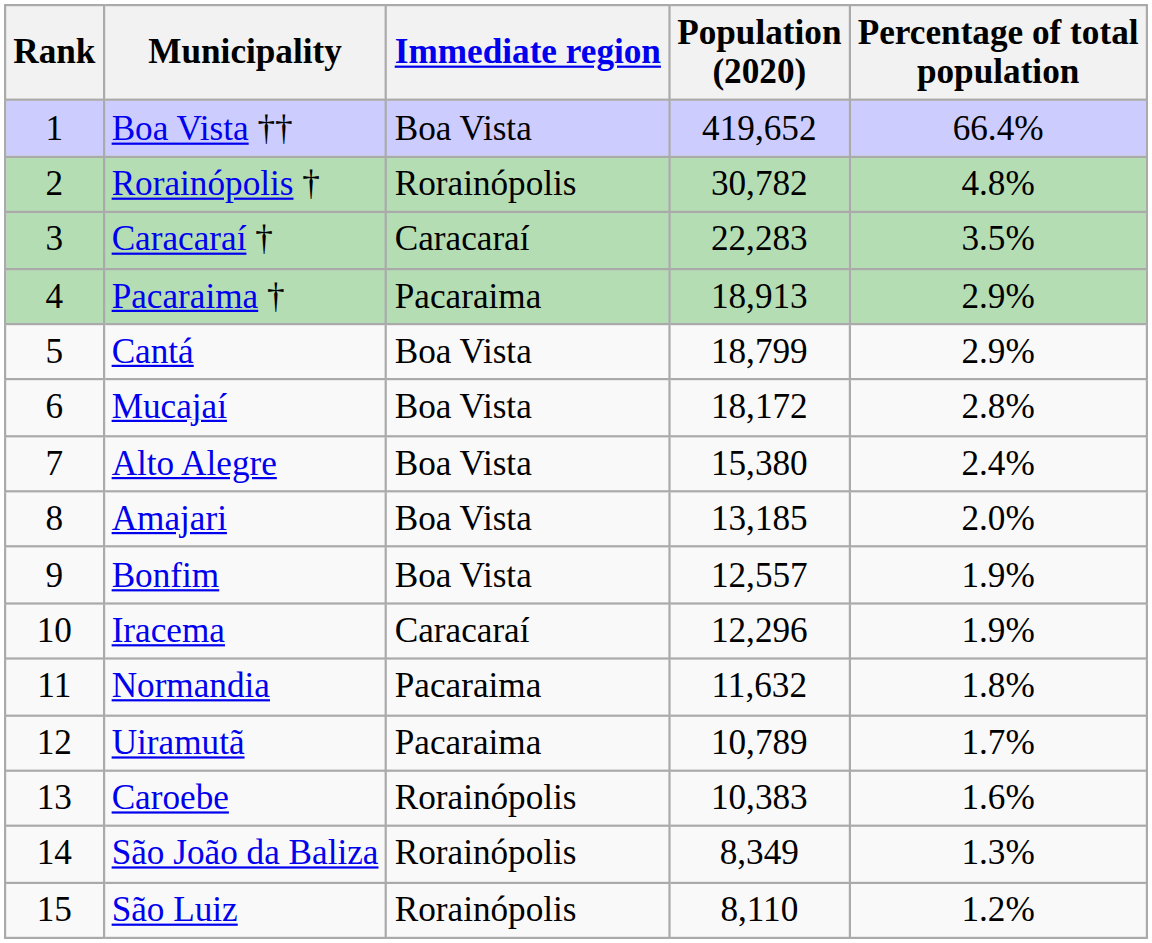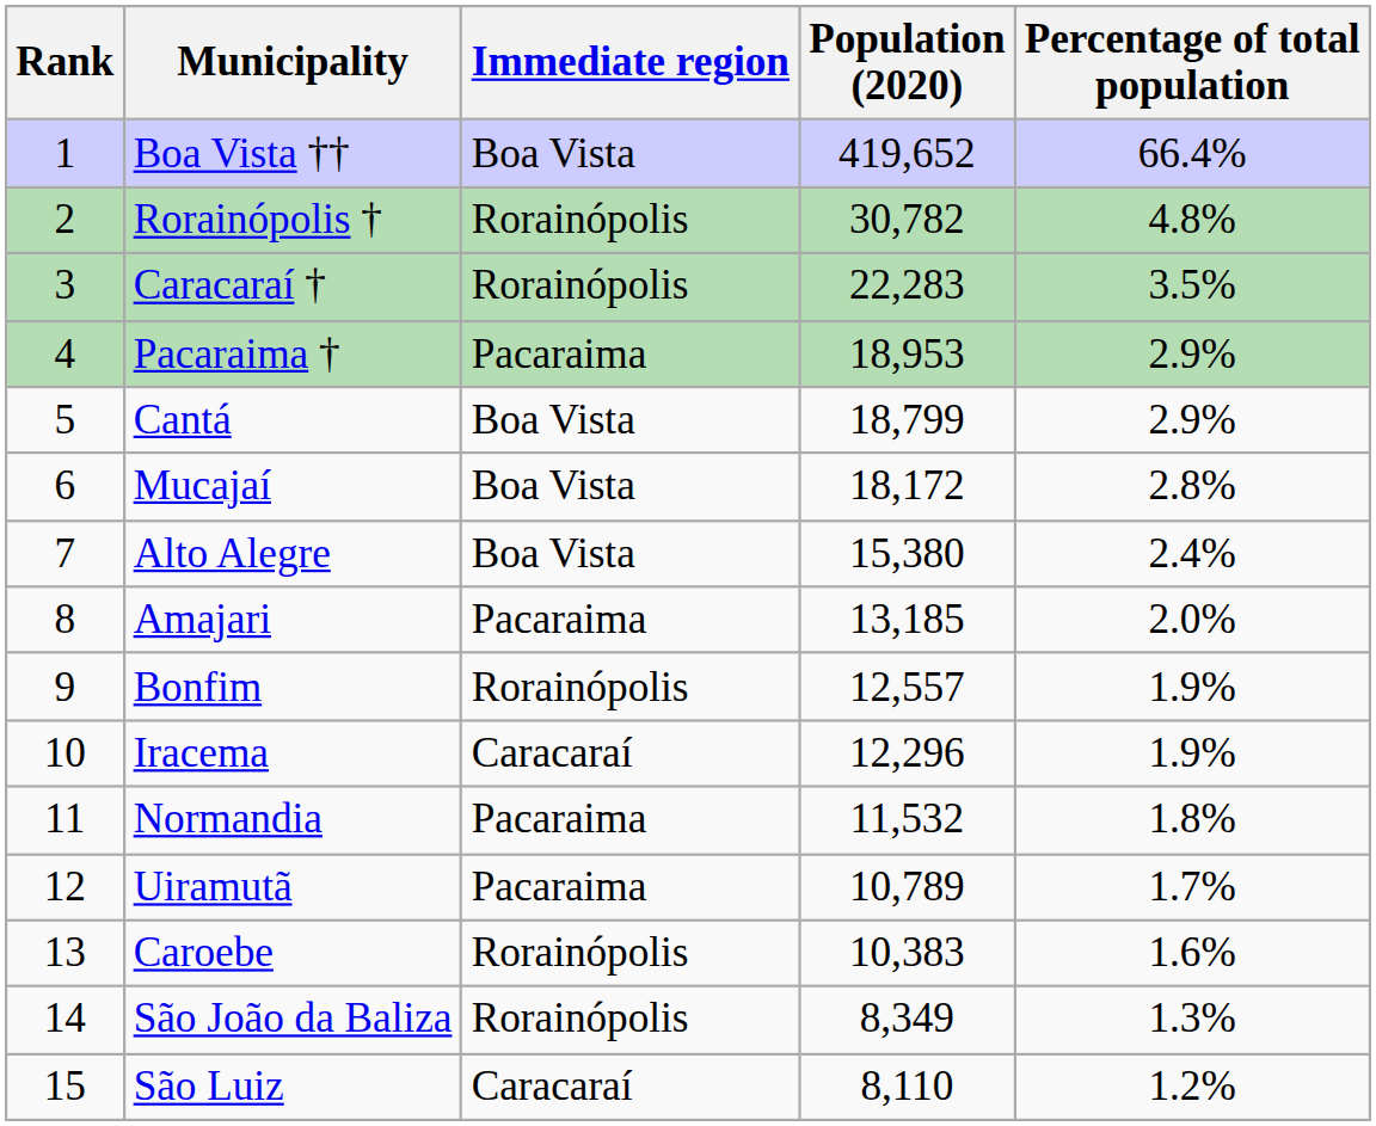Caracaraí † | Immediate region: Caracaraí -> Rorainópolis
Pacaraima † | Population (2020): 18,913 -> 18,953
Amajari | Immediate region: Boa Vista -> Pacaraima
Bonfim | Immediate region: Boa Vista -> Rorainópolis
Normandia | Population (2020): 11,632 -> 11,532
São Luiz | Immediate region: Rorainópolis -> Caracaraí
